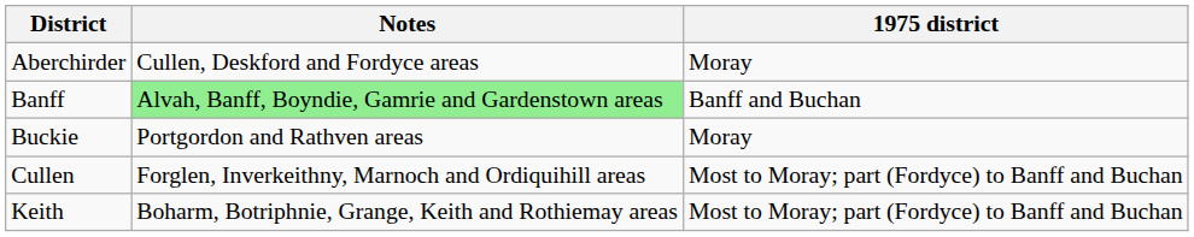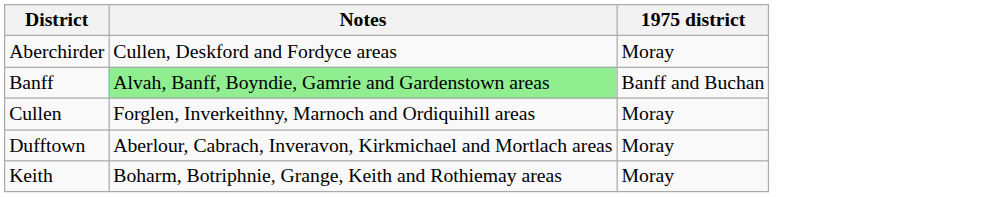- row: Buckie | Portgordon and Rathven areas | Moray
Cullen | 1975 district: Most to Moray; part (Fordyce) to Banff and Buchan -> Moray
+ row: Dufftown | Aberlour, Cabrach, Inveravon, Kirkmichael and Mortlach areas | Moray
Keith | 1975 district: Most to Moray; part (Fordyce) to Banff and Buchan -> Moray
